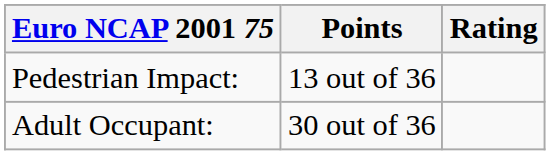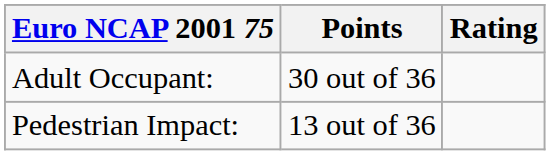rows swapped: Adult Occupant: <-> Pedestrian Impact:
